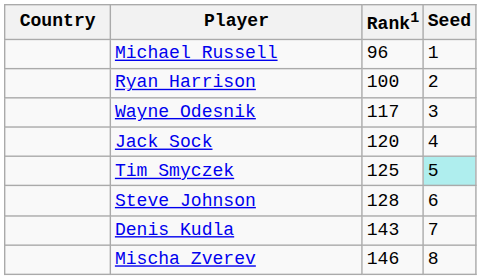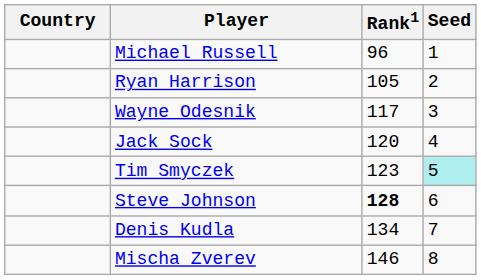Ryan Harrison | Rank1: 100 -> 105
Tim Smyczek | Rank1: 125 -> 123
Steve Johnson | Rank1: normal -> bold
Denis Kudla | Rank1: 143 -> 134
